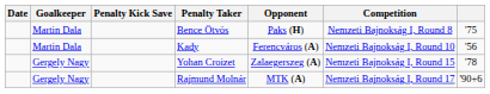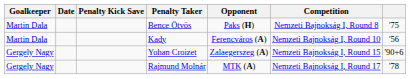columns swapped: Date <-> Goalkeeper
Yohan Croizet | column 7: '78 -> '90+6
Rajmund Molnár | column 7: '90+6 -> '78
